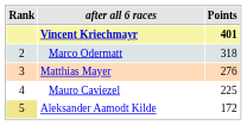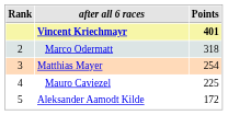Matthias Mayer | Points: 276 -> 254
Aleksander Aamodt Kilde | Rank: khaki background -> no background
